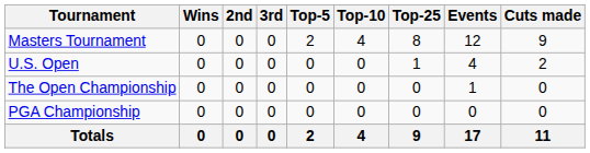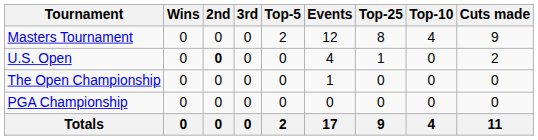columns swapped: Top-10 <-> Events
U.S. Open | 2nd: normal -> bold
